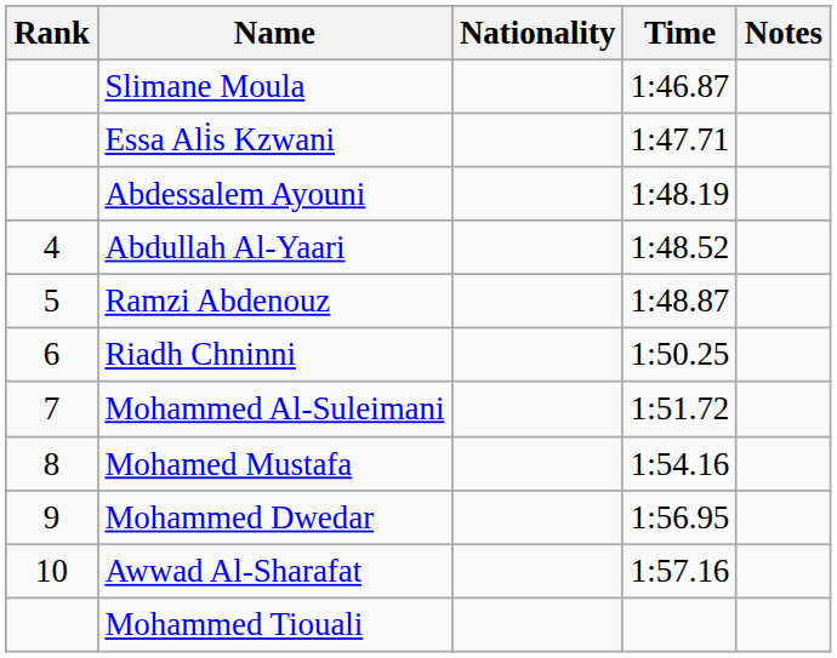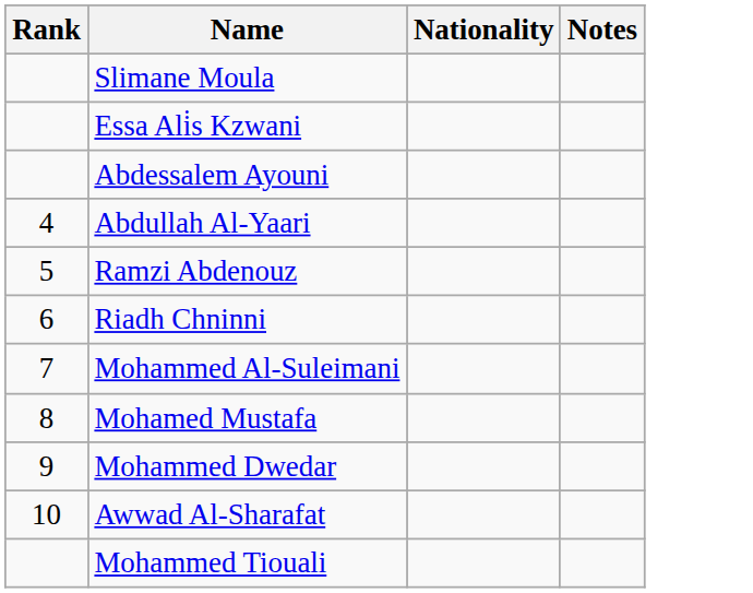- column: Time | 1:46.87 | 1:47.71 | 1:48.19 | 1:48.52 | 1:48.87 | 1:50.25 | 1:51.72 | 1:54.16 | 1:56.95 | 1:57.16
